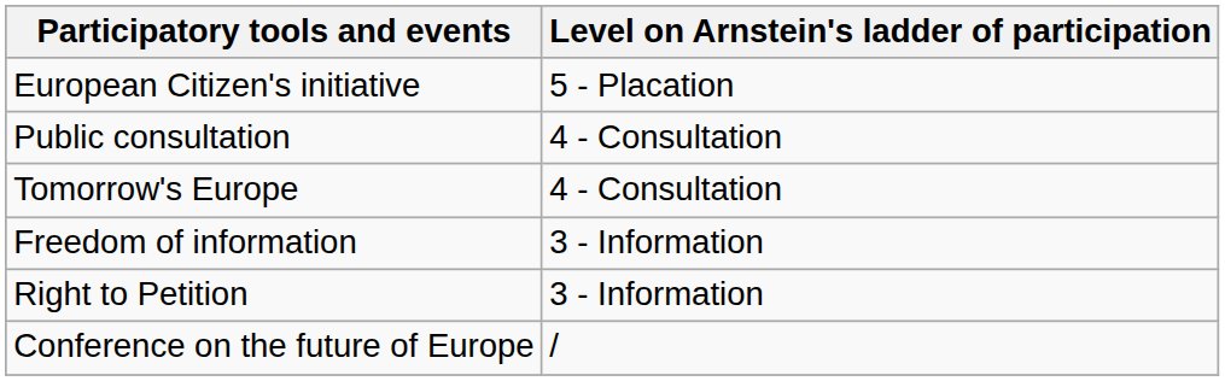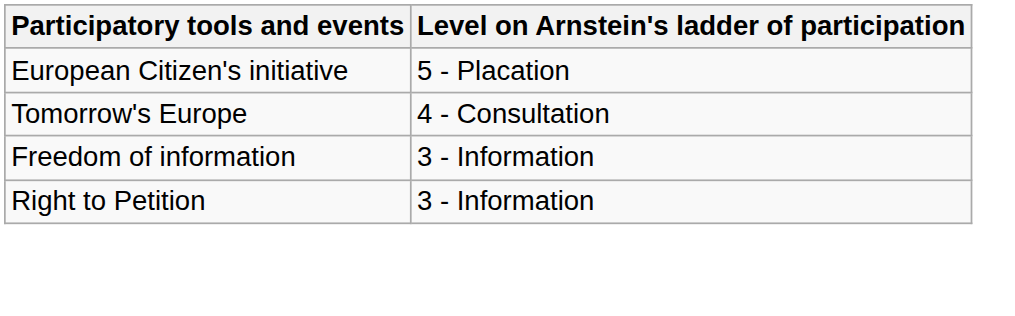- row: Public consultation | 4 - Consultation
- row: Conference on the future of Europe | /
